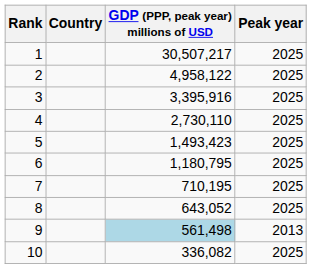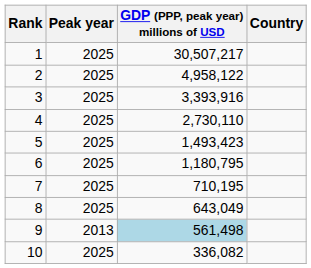columns swapped: Country <-> Peak year
3 | GDP (PPP, peak year) millions of USD: 3,395,916 -> 3,393,916
8 | GDP (PPP, peak year) millions of USD: 643,052 -> 643,049
